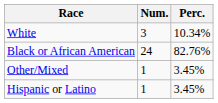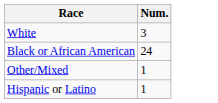- column: Perc. | 10.34% | 82.76% | 3.45% | 3.45%
